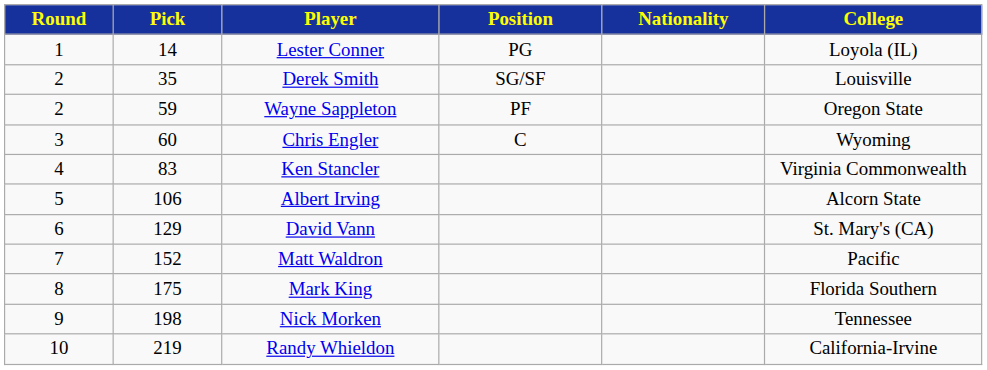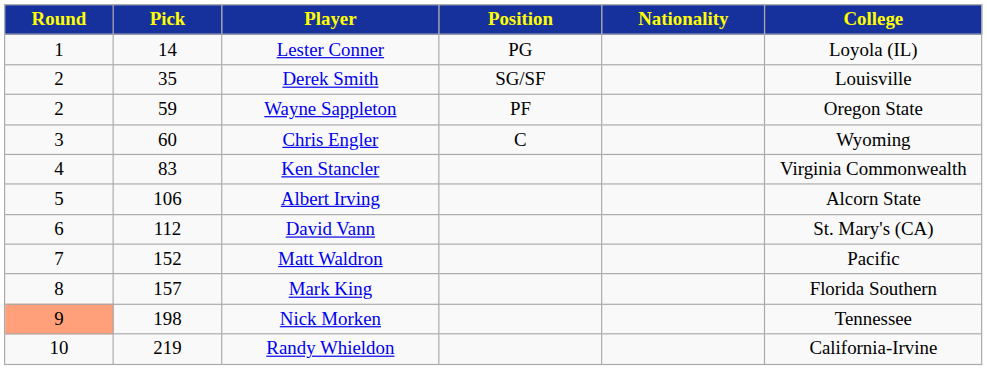David Vann | Pick: 129 -> 112
Mark King | Pick: 175 -> 157
Nick Morken | Round: no background -> lightsalmon background
